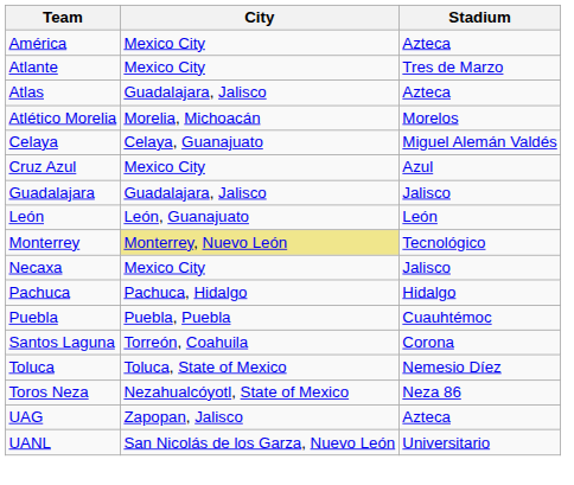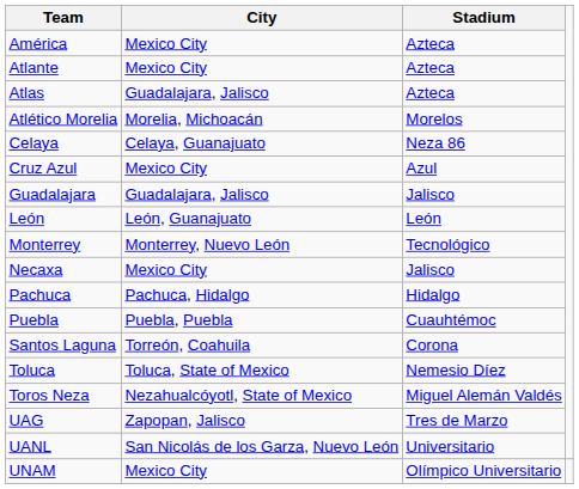Atlante | Stadium: Tres de Marzo -> Azteca
Celaya | Stadium: Miguel Alemán Valdés -> Neza 86
Monterrey | City: khaki background -> no background
Toros Neza | Stadium: Neza 86 -> Miguel Alemán Valdés
UAG | Stadium: Azteca -> Tres de Marzo
+ row: UNAM | Mexico City | Olímpico Universitario
